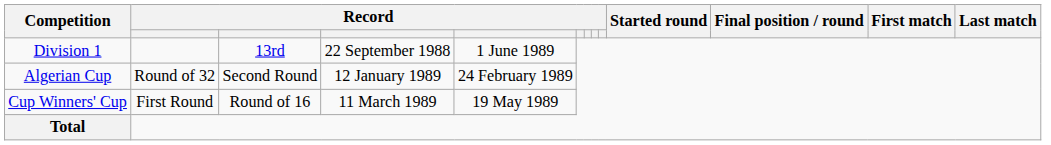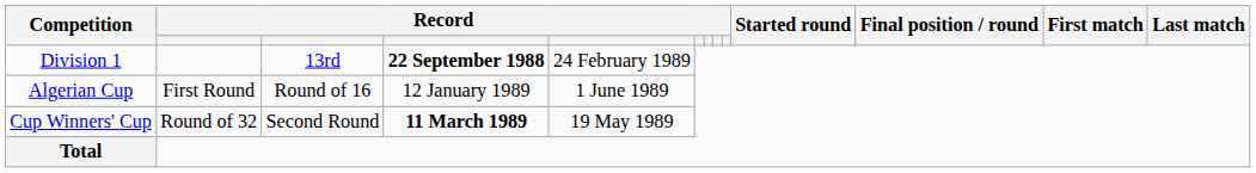Division 1 | column 4: normal -> bold
Division 1 | column 5: 1 June 1989 -> 24 February 1989
Algerian Cup | column 2: Round of 32 -> First Round
Algerian Cup | column 3: Second Round -> Round of 16
Algerian Cup | column 5: 24 February 1989 -> 1 June 1989
Cup Winners' Cup | column 2: First Round -> Round of 32
Cup Winners' Cup | column 3: Round of 16 -> Second Round
Cup Winners' Cup | column 4: normal -> bold
